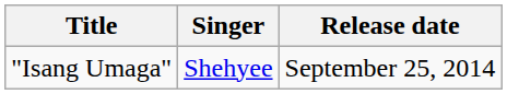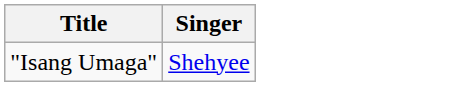- column: Release date | September 25, 2014
